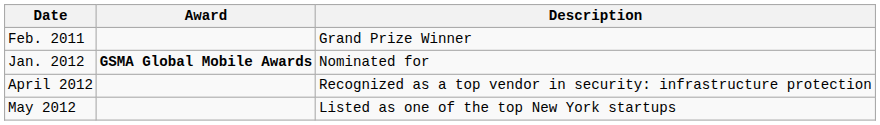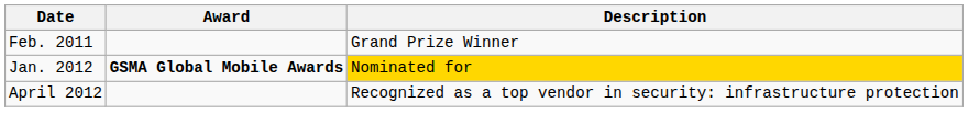Jan. 2012 | Description: no background -> gold background
- row: May 2012 | Listed as one of the top New York startups
